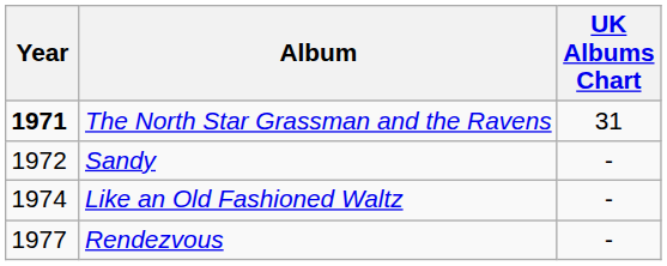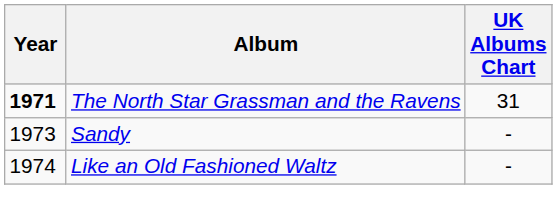Sandy | Year: 1972 -> 1973
- row: 1977 | Rendezvous | -
